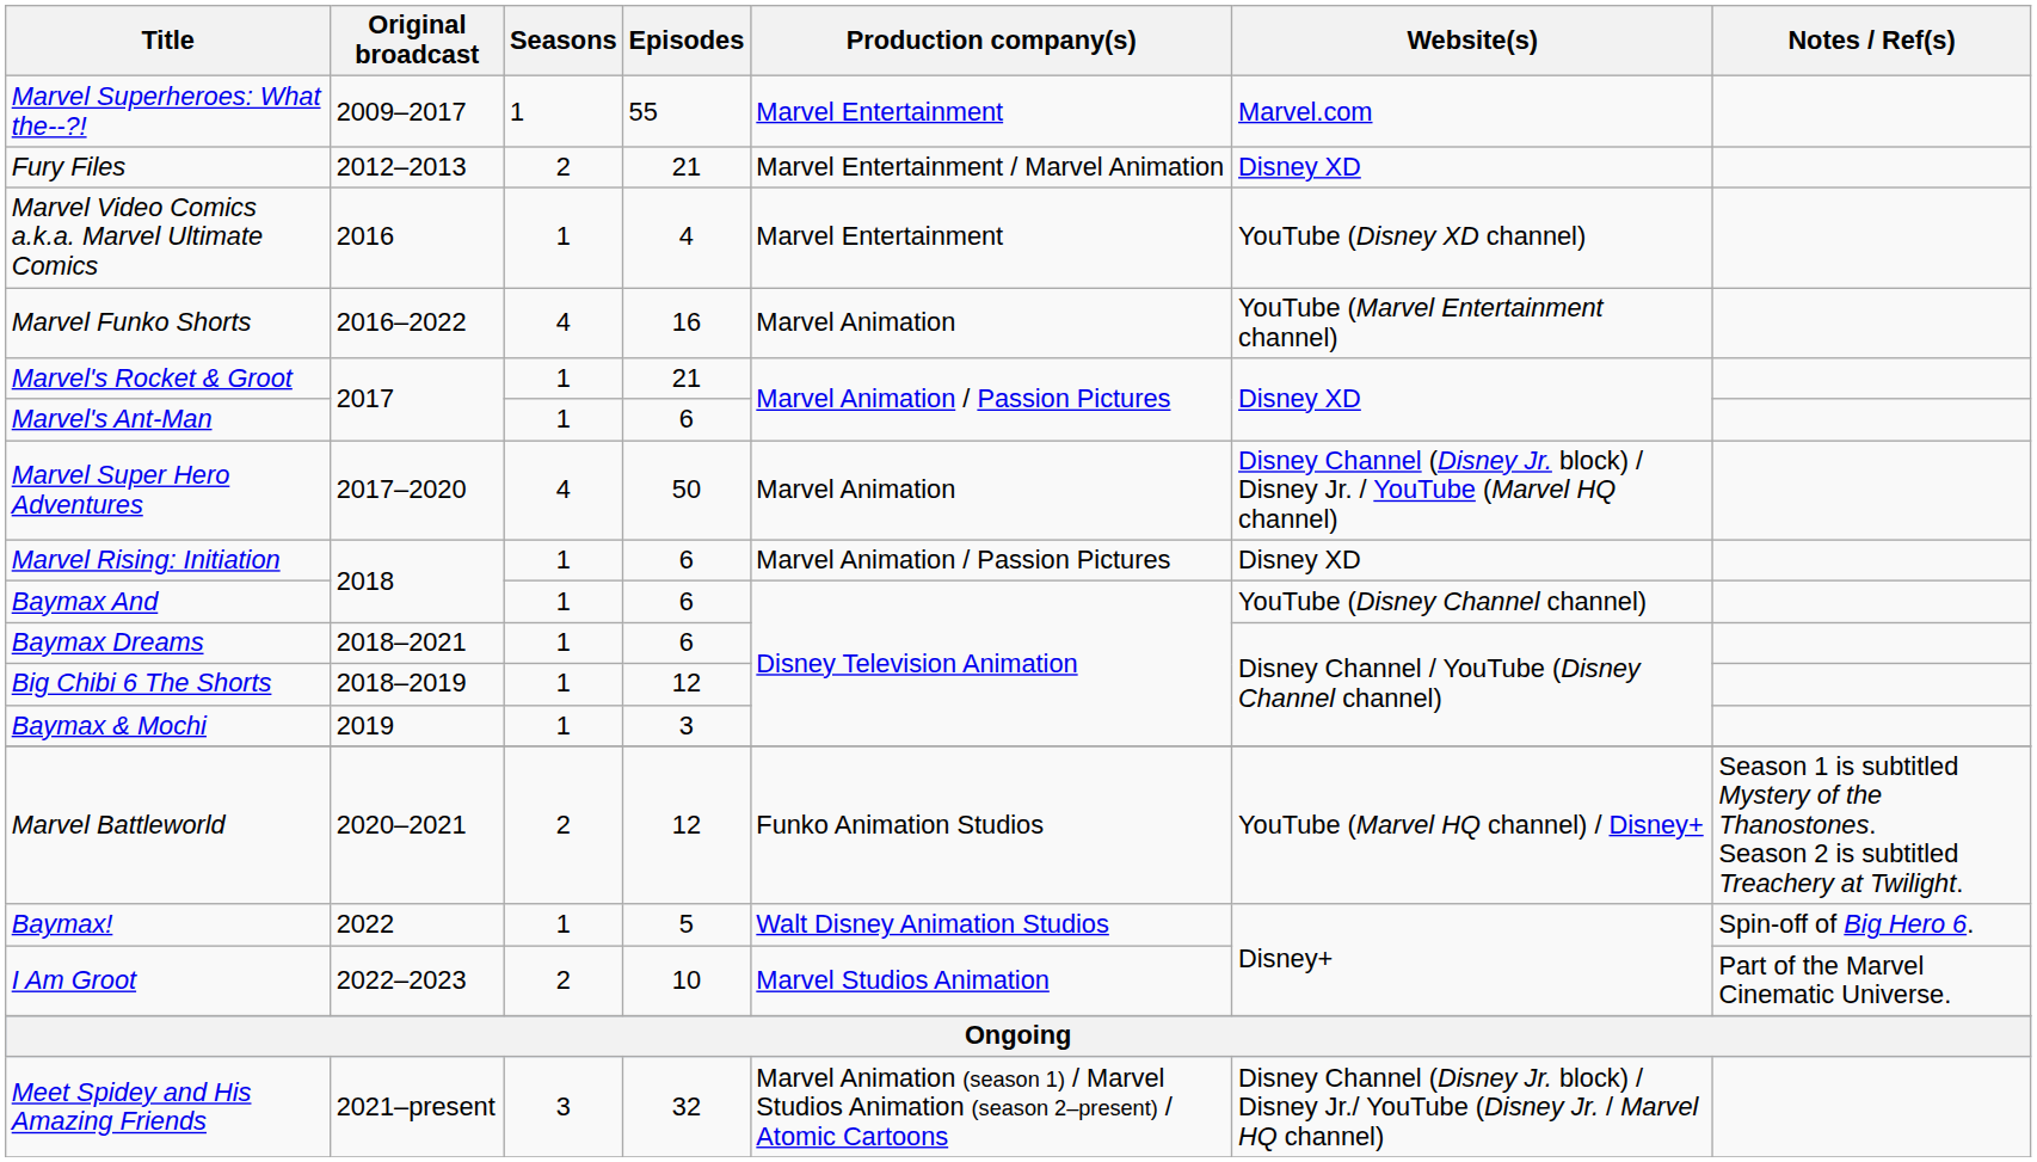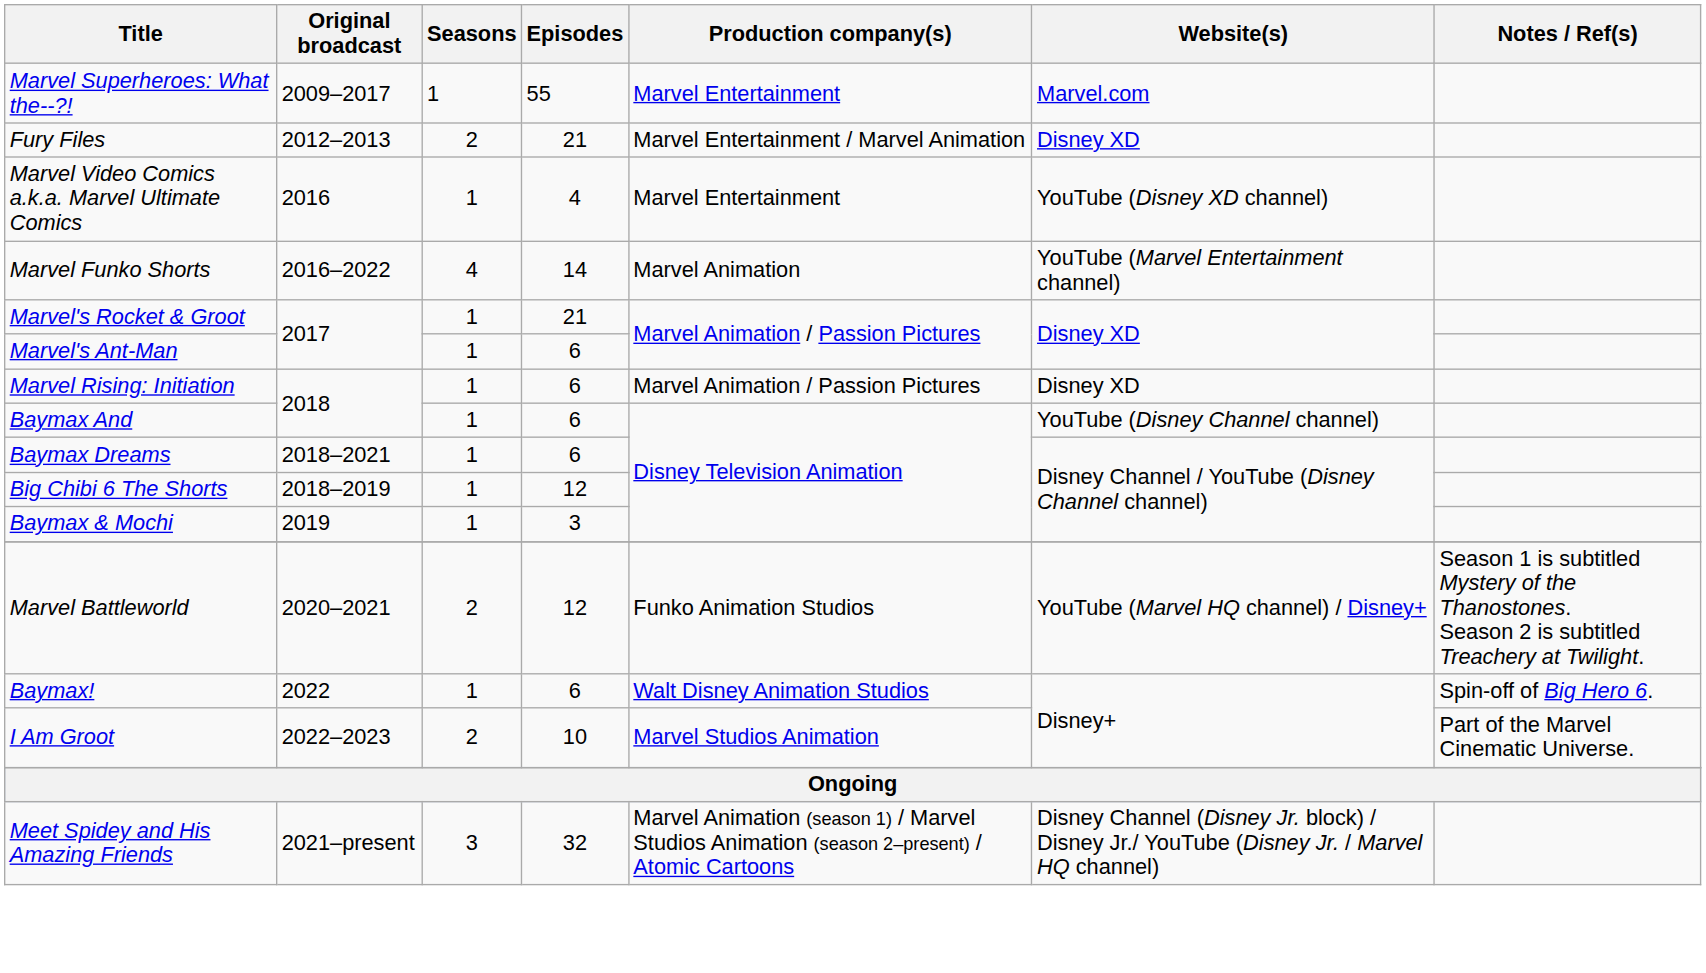Marvel Funko Shorts | Episodes: 16 -> 14
- row: Marvel Super Hero Adventures | 2017–2020 | 4 | 50 | Marvel Animation | Disney Channel (Disney Jr. block) / Disney Jr. / YouTube (Marvel HQ channel)
Baymax! | Episodes: 5 -> 6
